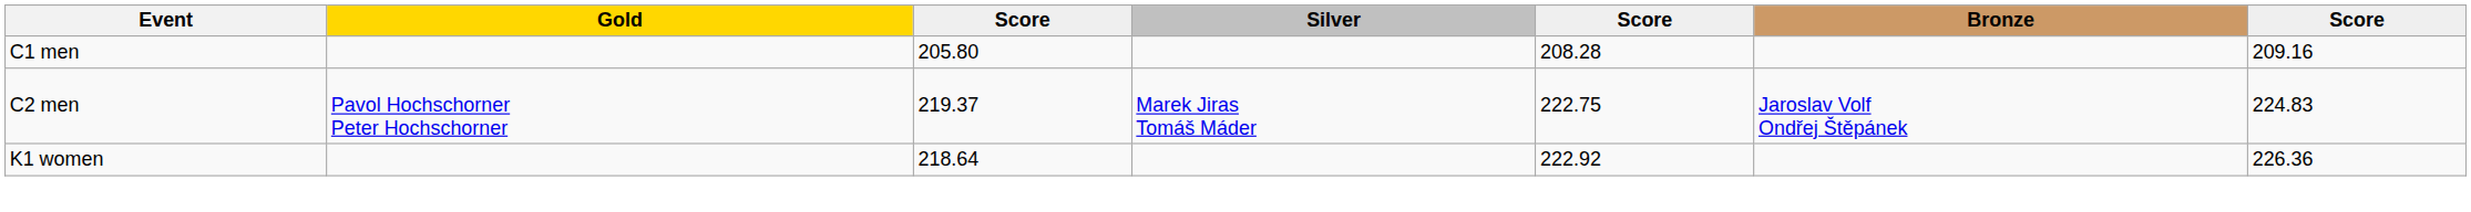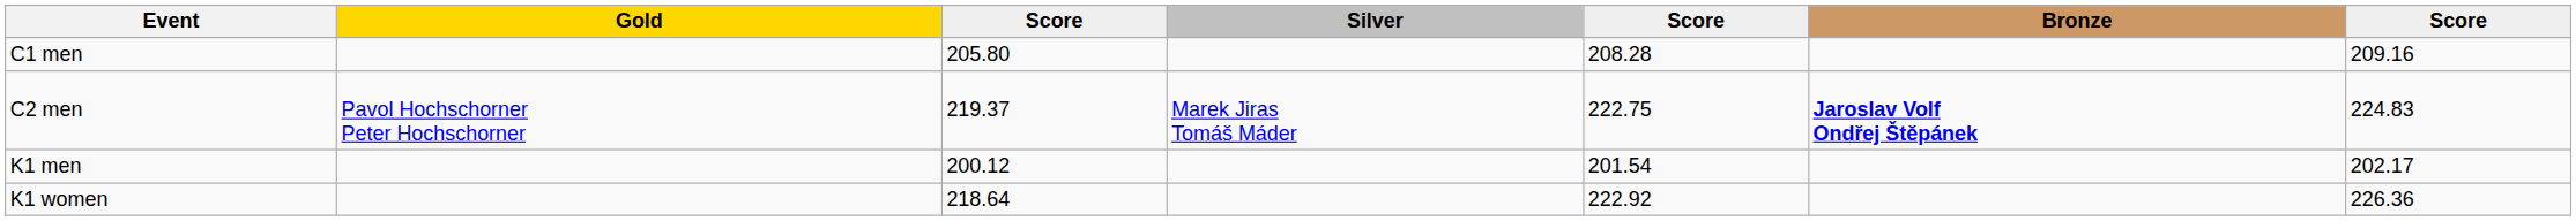C2 men | Bronze: normal -> bold
+ row: K1 men | 200.12 | 201.54 | 202.17
